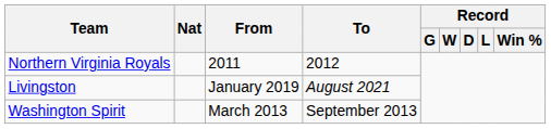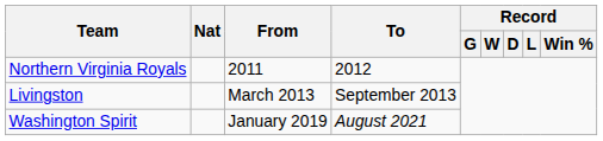Livingston | From: January 2019 -> March 2013
Livingston | To: August 2021 -> September 2013
Washington Spirit | From: March 2013 -> January 2019
Washington Spirit | To: September 2013 -> August 2021
